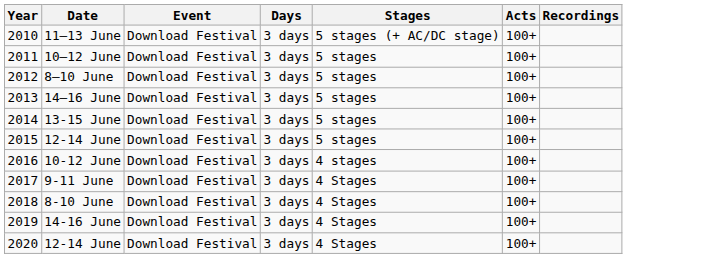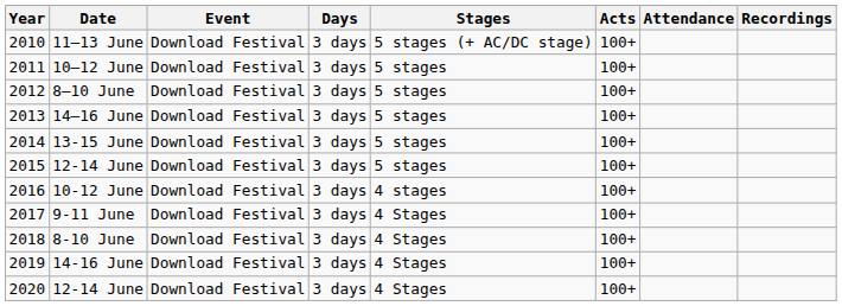+ column: Attendance
